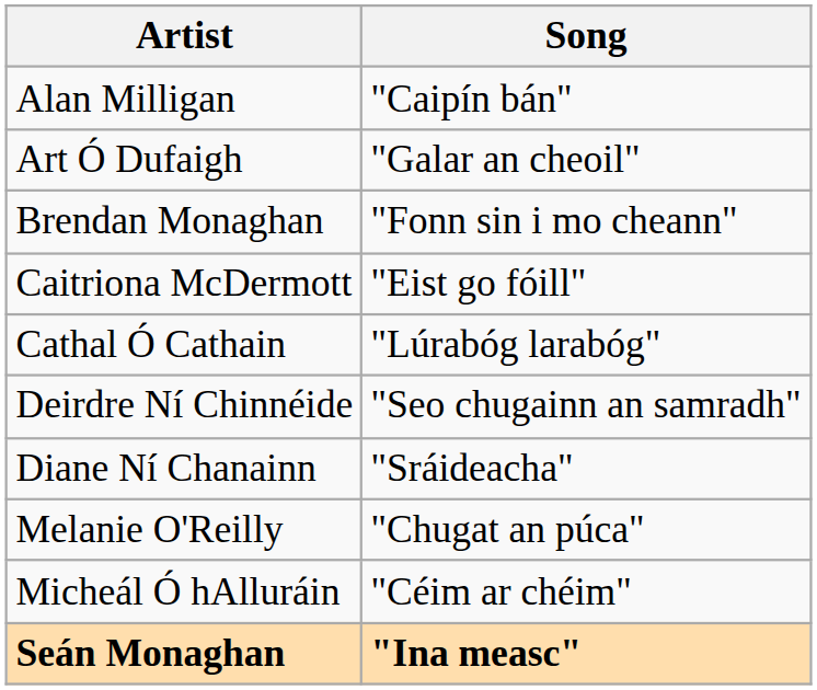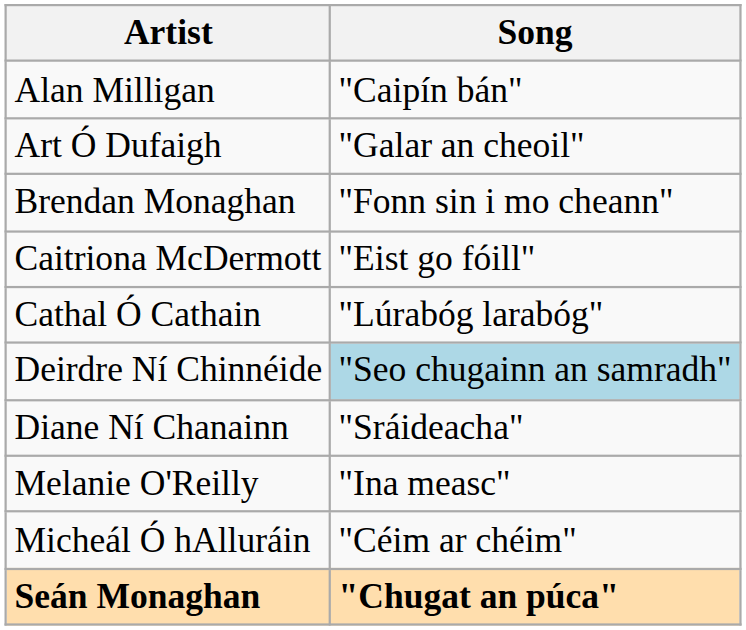Deirdre Ní Chinnéide | Song: no background -> lightblue background
Melanie O'Reilly | Song: "Chugat an púca" -> "Ina measc"
Seán Monaghan | Song: "Ina measc" -> "Chugat an púca"
